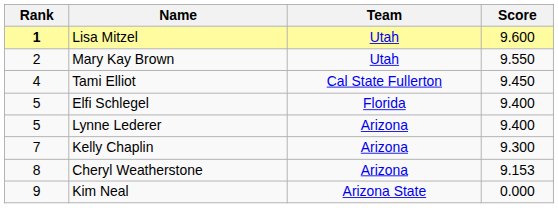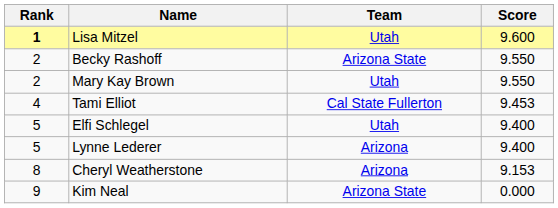+ row: 2 | Becky Rashoff | Arizona State | 9.550
Tami Elliot | Score: 9.450 -> 9.453
Elfi Schlegel | Team: Florida -> Utah
- row: 7 | Kelly Chaplin | Arizona | 9.300
